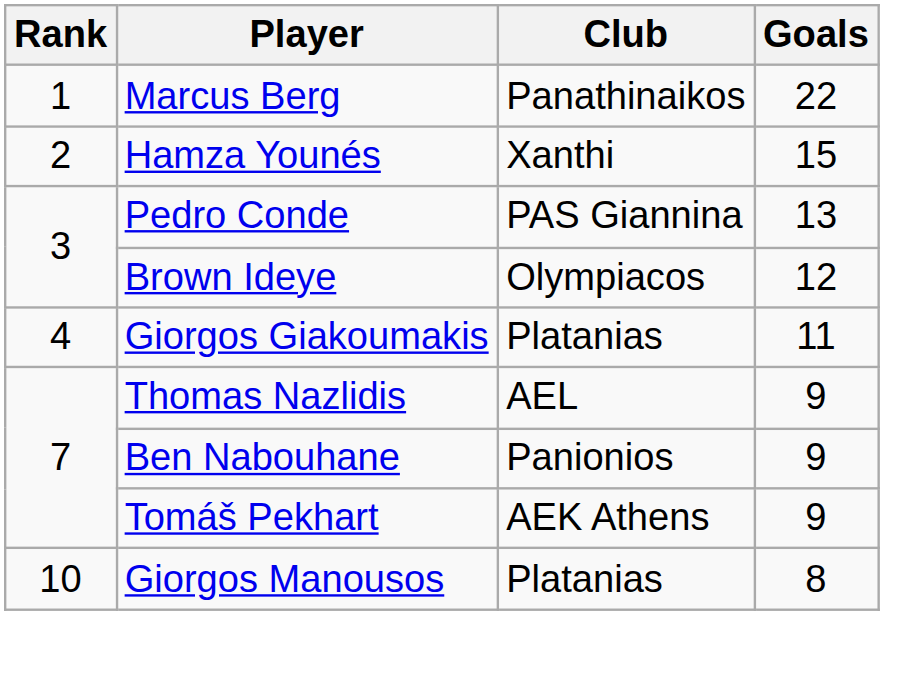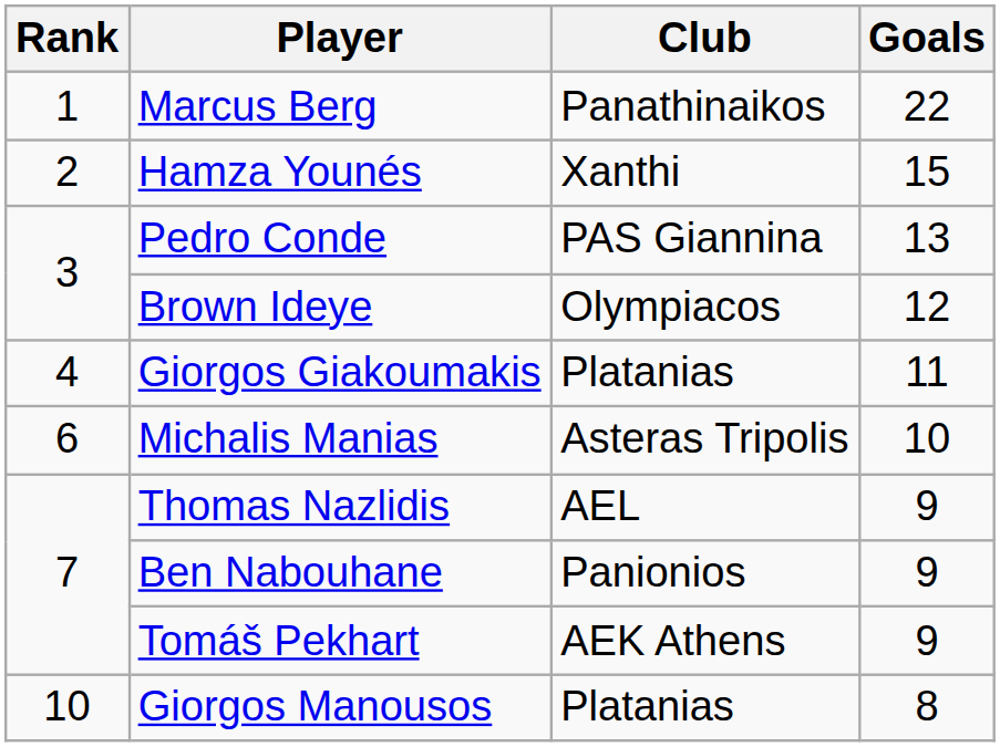+ row: 6 | Michalis Manias | Asteras Tripolis | 10
